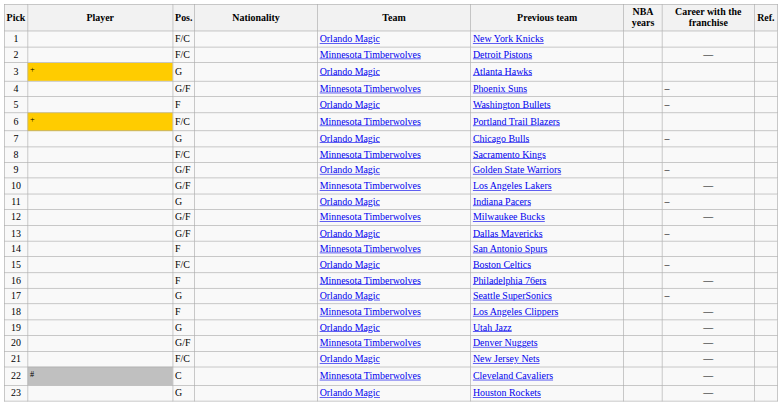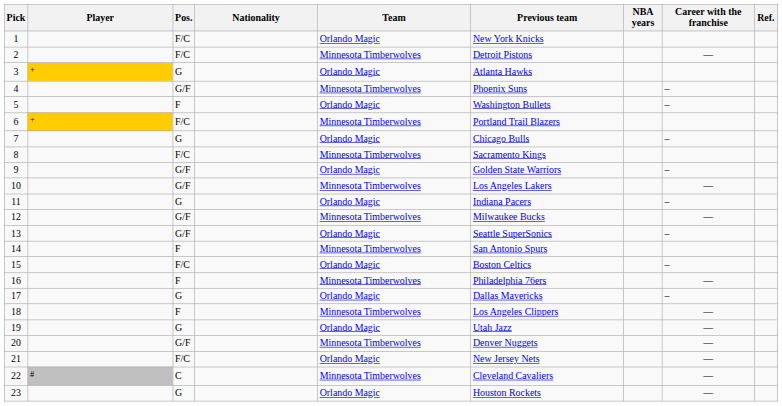13 | Previous team: Dallas Mavericks -> Seattle SuperSonics
17 | Previous team: Seattle SuperSonics -> Dallas Mavericks
